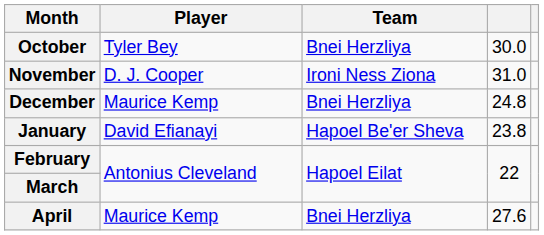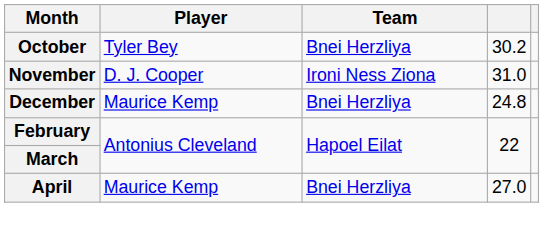October | column 4: 30.0 -> 30.2
- row: January | David Efianayi | Hapoel Be'er Sheva | 23.8
April | column 4: 27.6 -> 27.0
